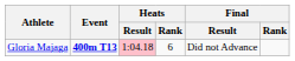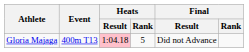Gloria Majaga | Event: bold -> normal
Gloria Majaga | Heats / Rank: 6 -> 5
